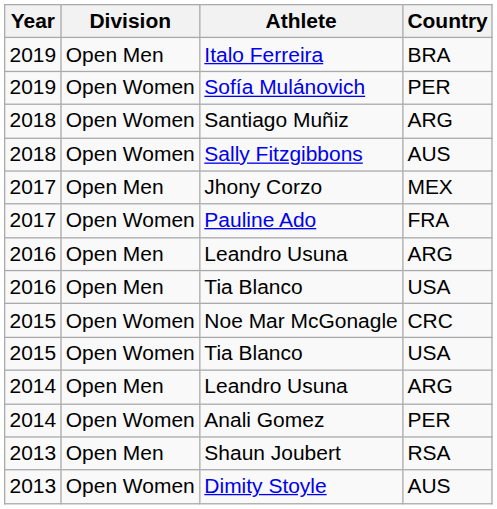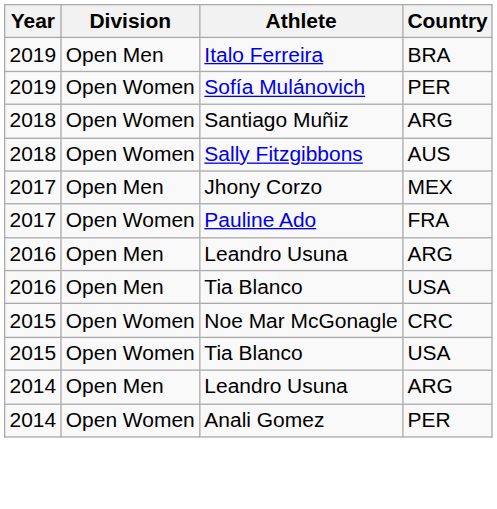- row: 2013 | Open Men | Shaun Joubert | RSA
- row: 2013 | Open Women | Dimity Stoyle | AUS
